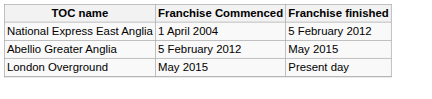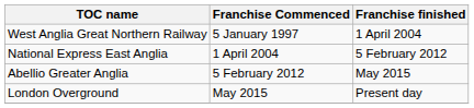+ row: West Anglia Great Northern Railway | 5 January 1997 | 1 April 2004
